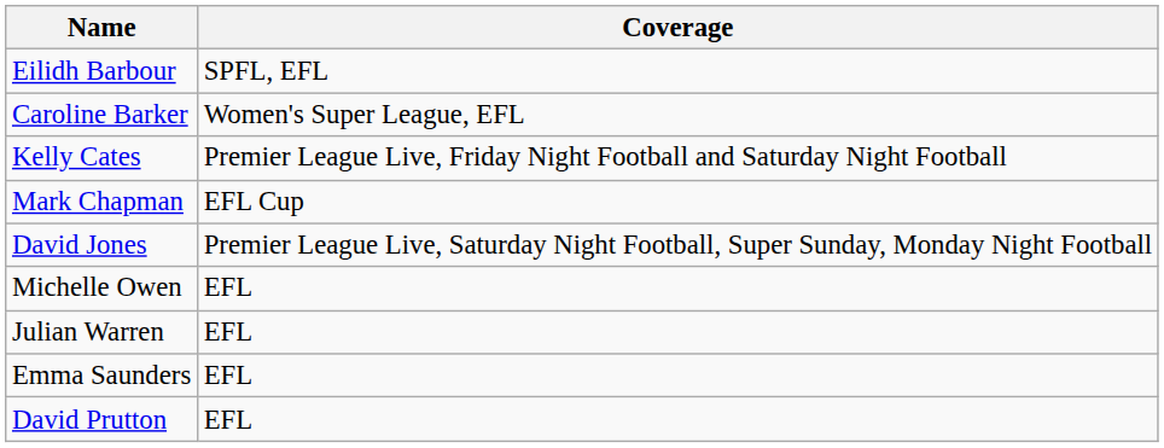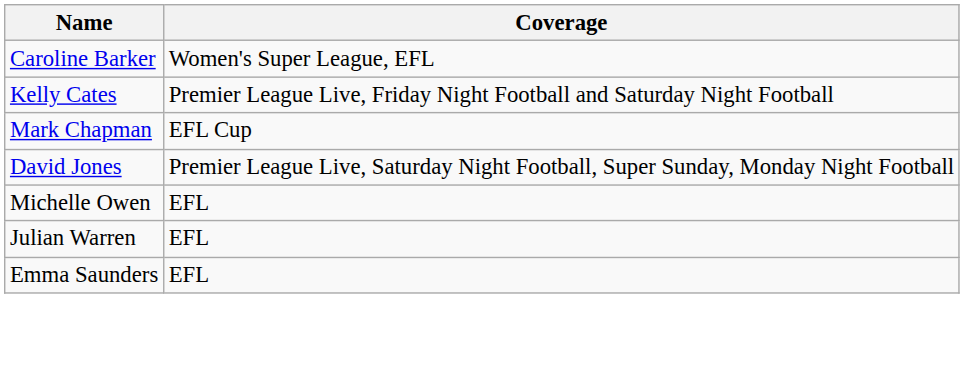- row: Eilidh Barbour | SPFL, EFL
- row: David Prutton | EFL
